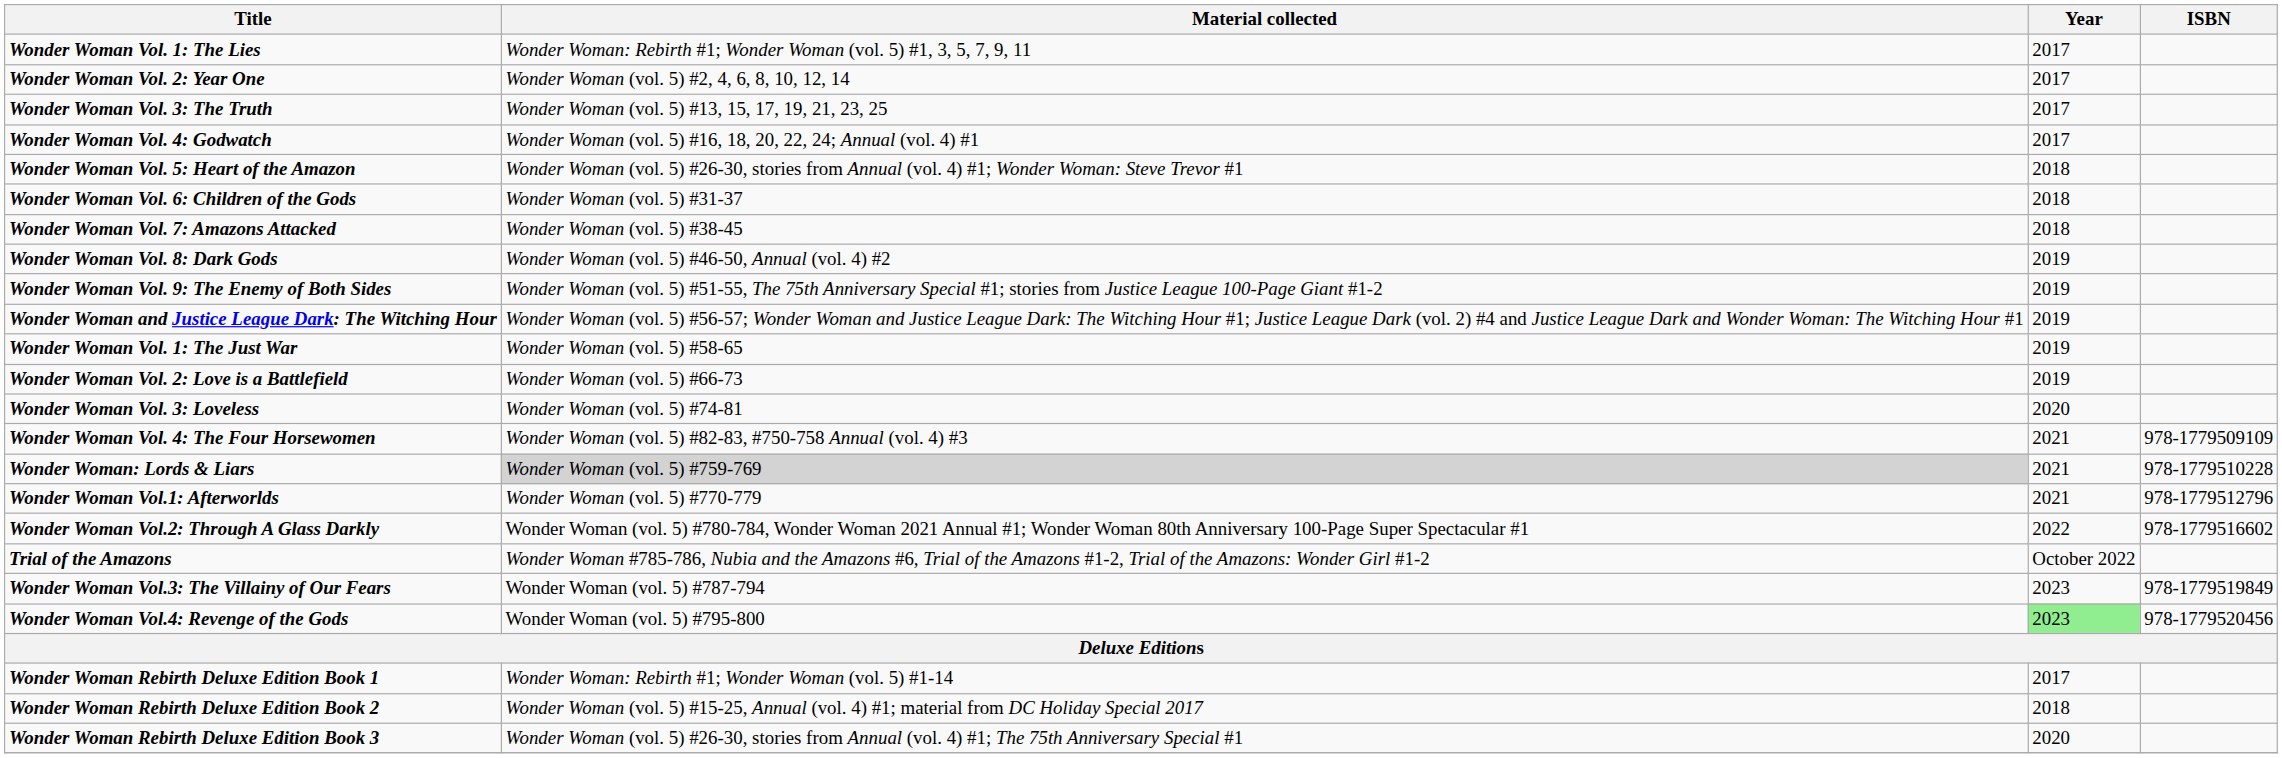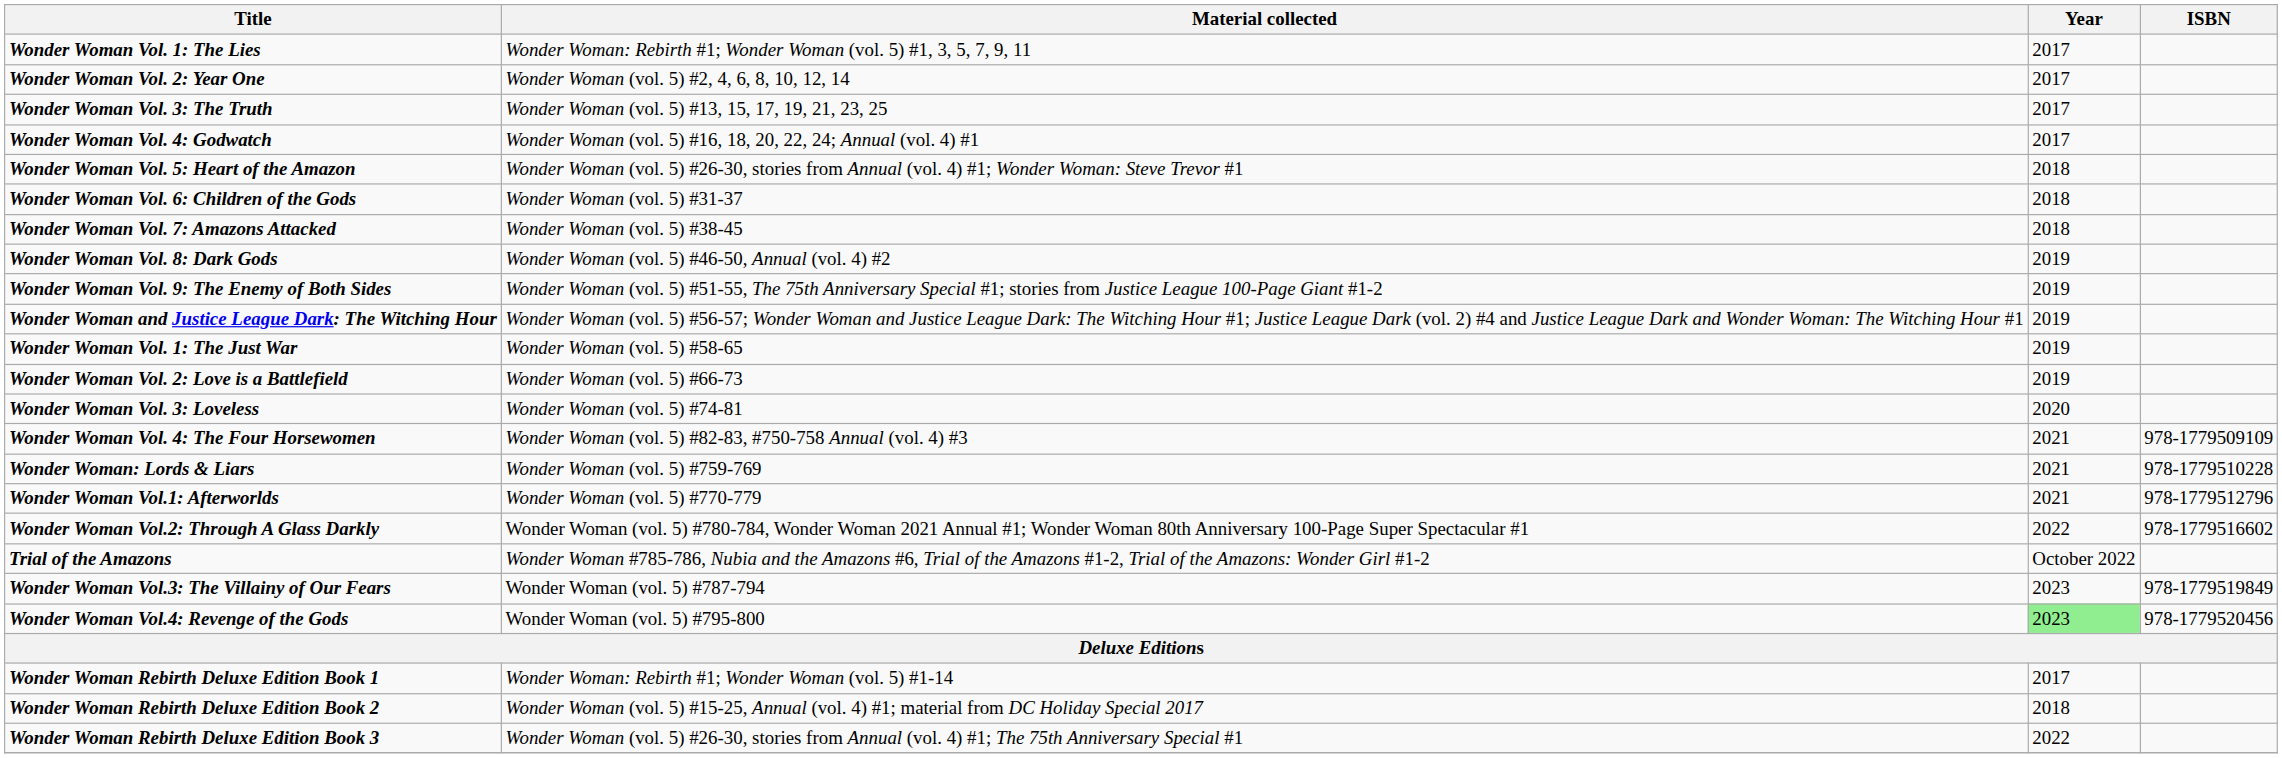Wonder Woman: Lords & Liars | Material collected: lightgrey background -> no background
Wonder Woman Rebirth Deluxe Edition Book 3 | Year: 2020 -> 2022
